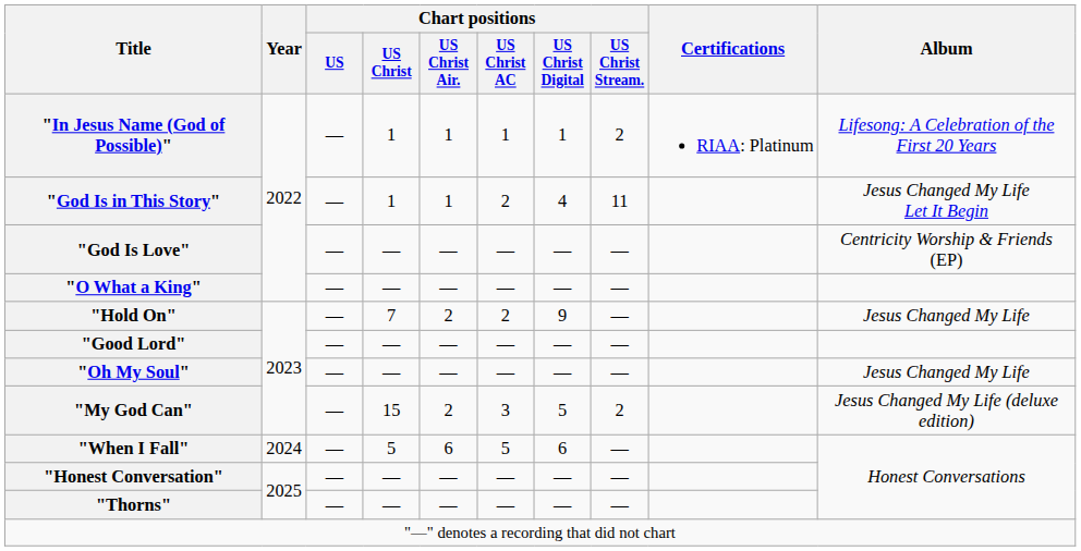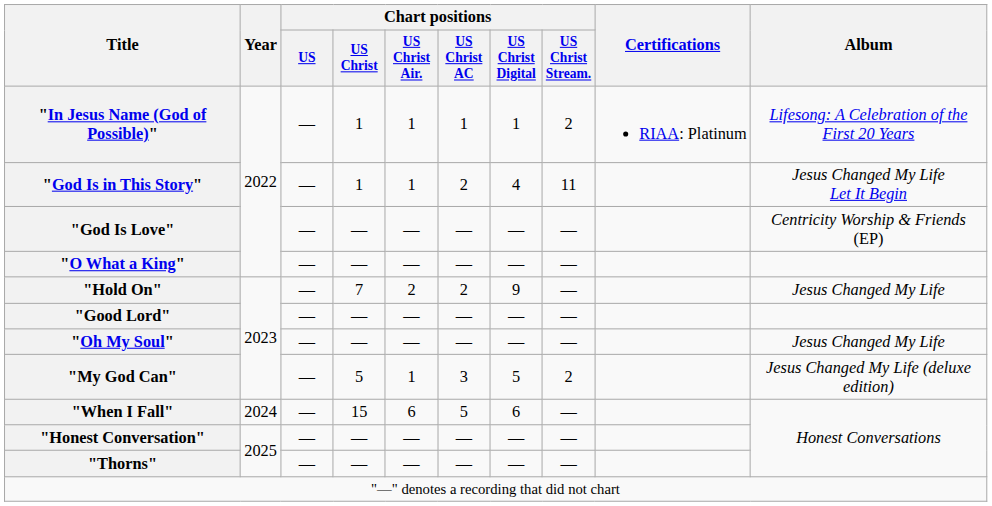"My God Can" | Chart positions / US Christ: 15 -> 5
"My God Can" | Chart positions / US Christ Air.: 2 -> 1
"When I Fall" | Chart positions / US Christ: 5 -> 15
